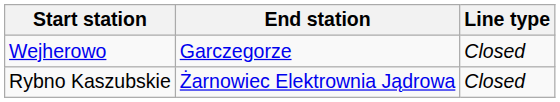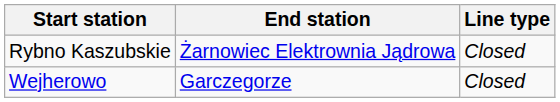rows swapped: Wejherowo <-> Rybno Kaszubskie
